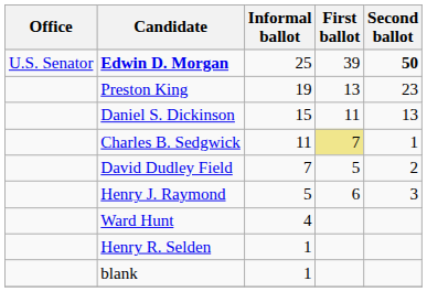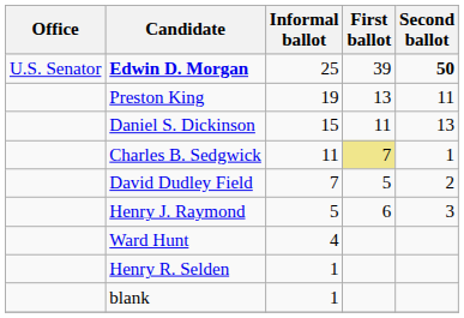Preston King | Second ballot: 23 -> 11
